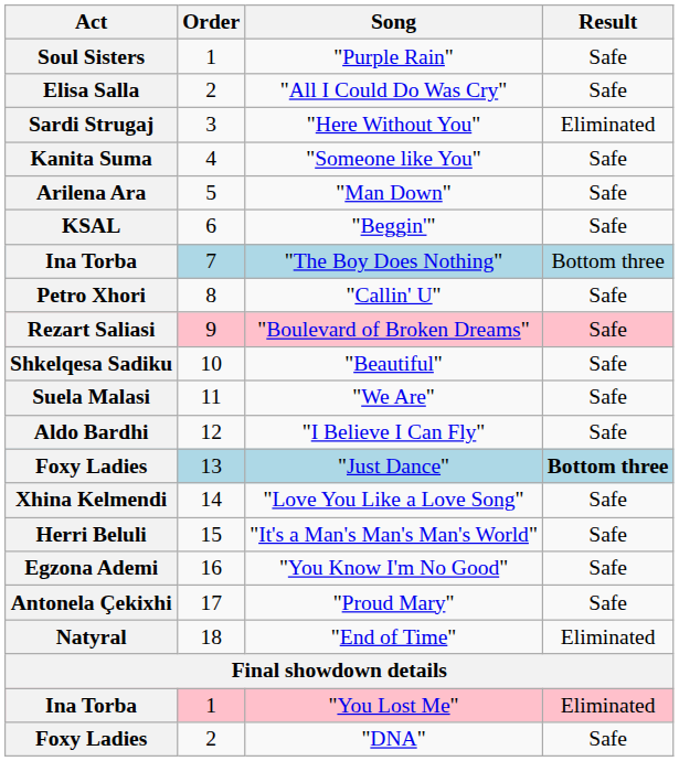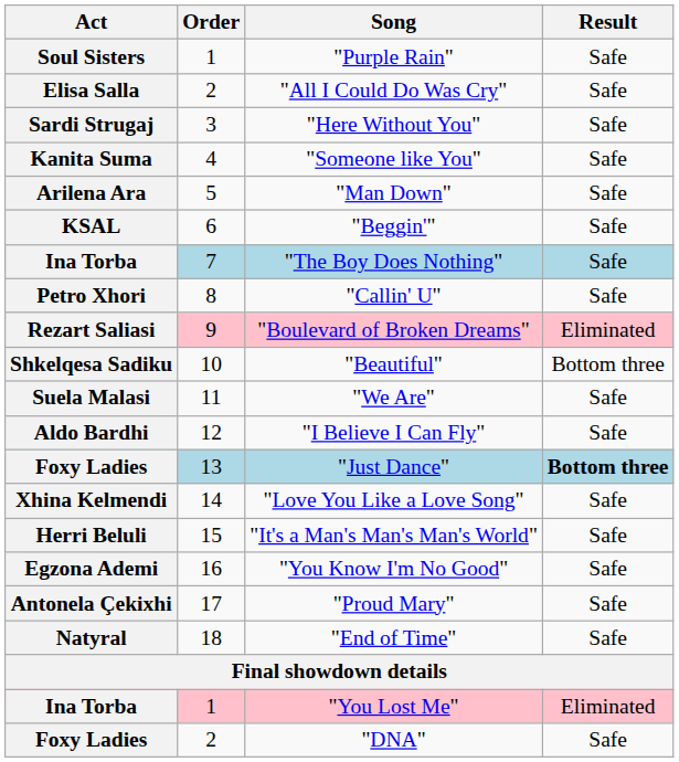Sardi Strugaj | Result: Eliminated -> Safe
Ina Torba / "The Boy Does Nothing" | Result: Bottom three -> Safe
Rezart Saliasi | Result: Safe -> Eliminated
Shkelqesa Sadiku | Result: Safe -> Bottom three
Natyral | Result: Eliminated -> Safe
